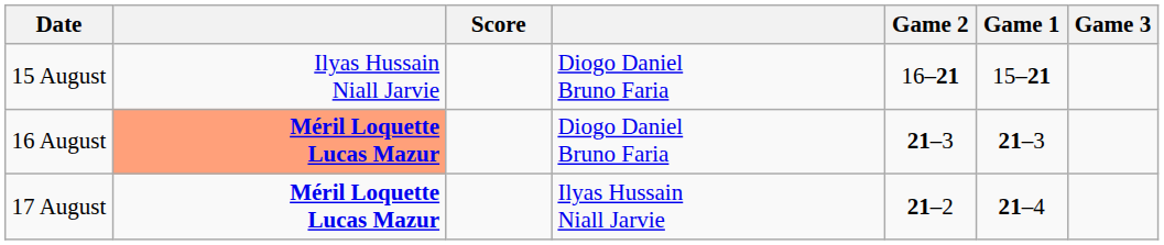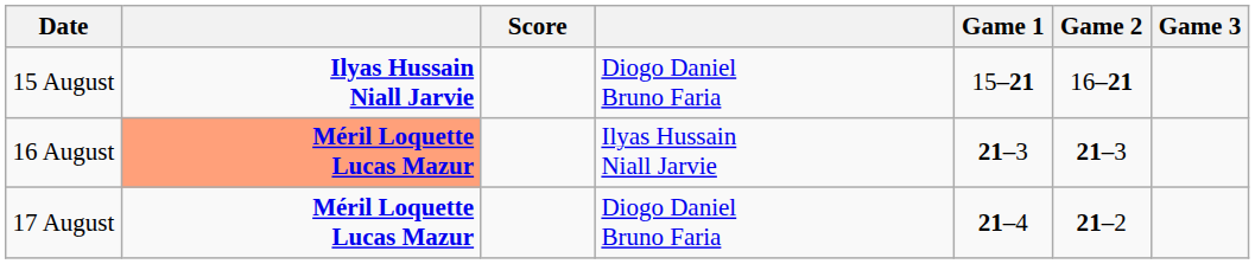columns swapped: Game 1 <-> Game 2
15 August | column 2: normal -> bold
16 August | column 4: Diogo Daniel Bruno Faria -> Ilyas Hussain Niall Jarvie
17 August | column 4: Ilyas Hussain Niall Jarvie -> Diogo Daniel Bruno Faria
